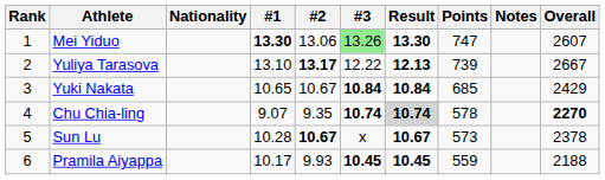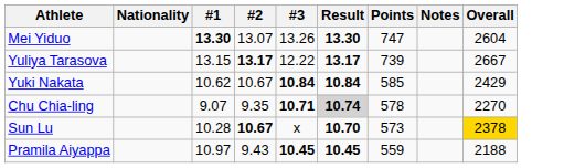- column: Rank | 1 | 2 | 3 | 4 | 5 | 6
Mei Yiduo | #2: 13.06 -> 13.07
Mei Yiduo | #3: lightgreen background -> no background
Mei Yiduo | Overall: 2607 -> 2604
Yuliya Tarasova | #1: 13.10 -> 13.15
Yuliya Tarasova | Result: 12.13 -> 13.17
Yuki Nakata | #1: 10.65 -> 10.62
Yuki Nakata | Points: 685 -> 585
Chu Chia-ling | #3: 10.74 -> 10.71
Chu Chia-ling | Overall: bold -> normal
Sun Lu | Result: 10.67 -> 10.70
Sun Lu | Overall: no background -> gold background
Pramila Aiyappa | #1: 10.17 -> 10.97
Pramila Aiyappa | #2: 9.93 -> 9.43
